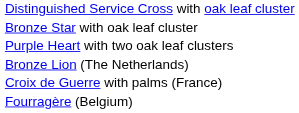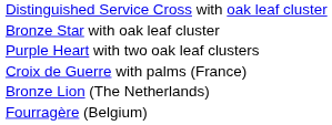rows swapped: Croix de Guerre with palms (France) <-> Bronze Lion (The Netherlands)
